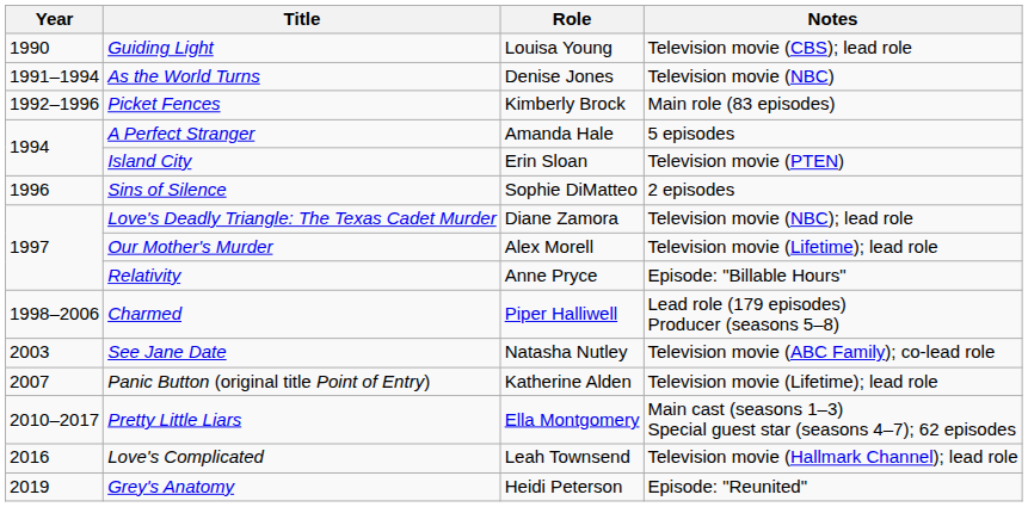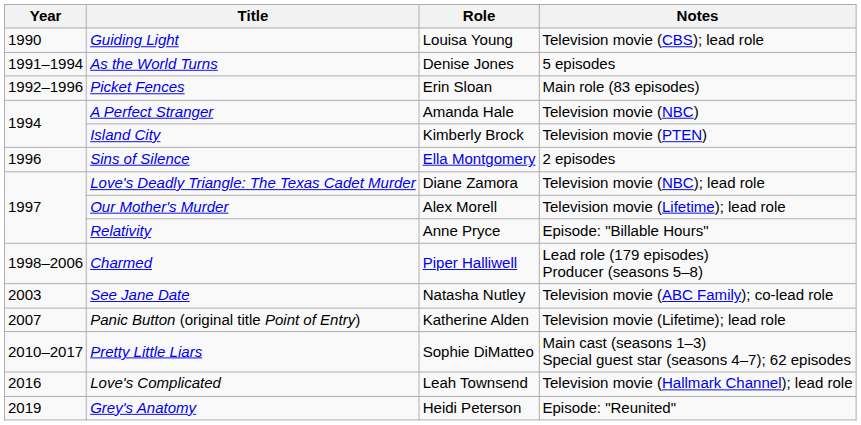As the World Turns | Notes: Television movie (NBC) -> 5 episodes
Picket Fences | Role: Kimberly Brock -> Erin Sloan
A Perfect Stranger | Notes: 5 episodes -> Television movie (NBC)
Island City | Role: Erin Sloan -> Kimberly Brock
Sins of Silence | Role: Sophie DiMatteo -> Ella Montgomery
Pretty Little Liars | Role: Ella Montgomery -> Sophie DiMatteo
